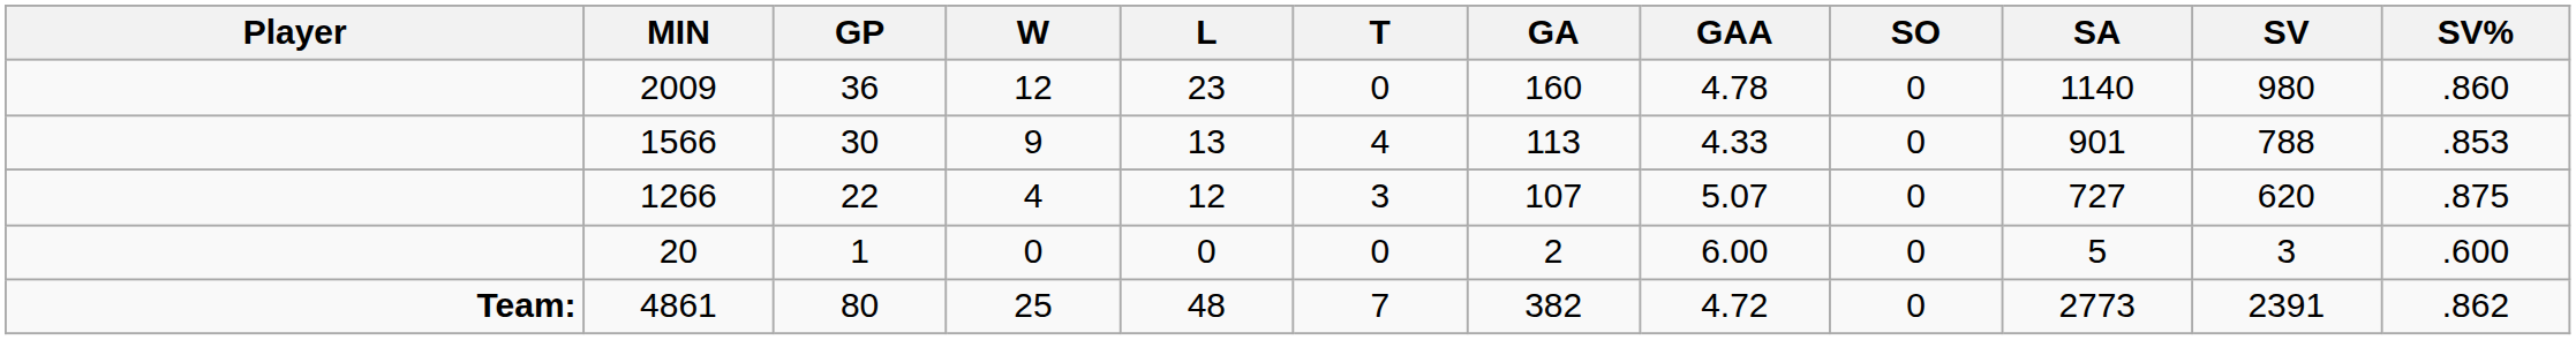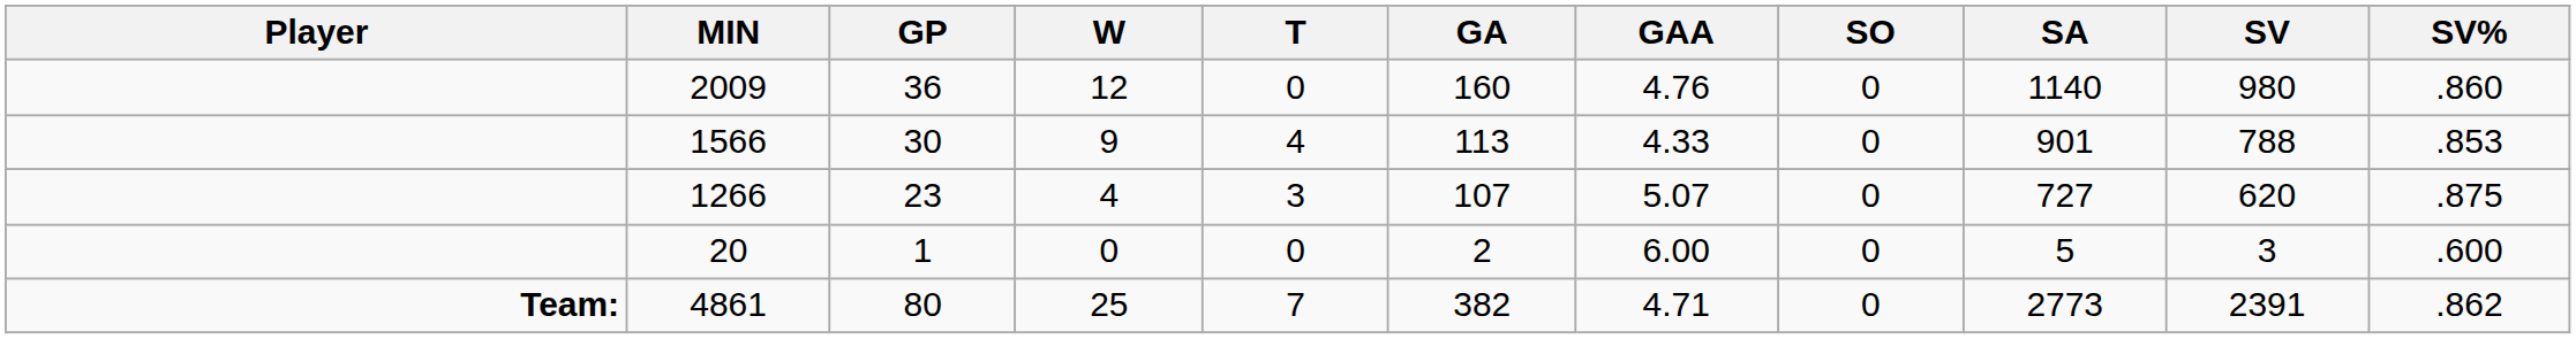- column: L | 23 | 13 | 12 | 0 | 48
2009 | GAA: 4.78 -> 4.76
1266 | GP: 22 -> 23
4861 | GAA: 4.72 -> 4.71
